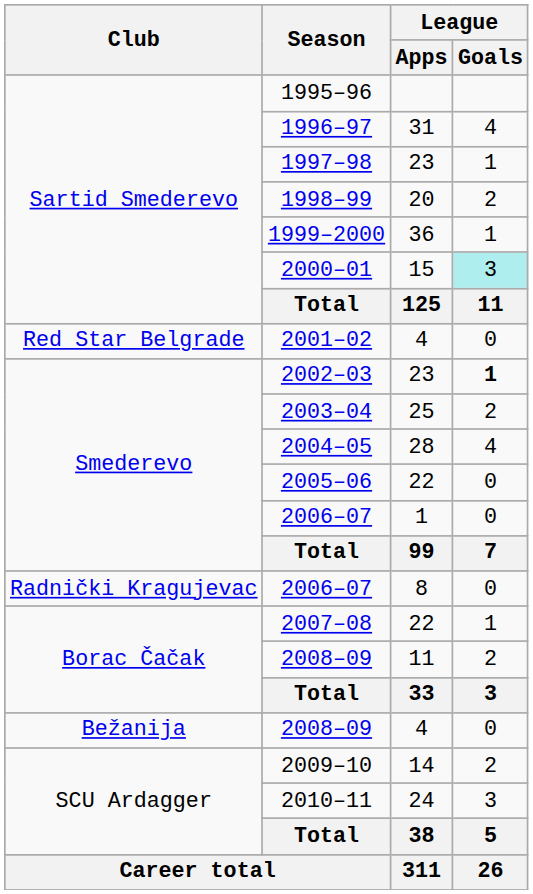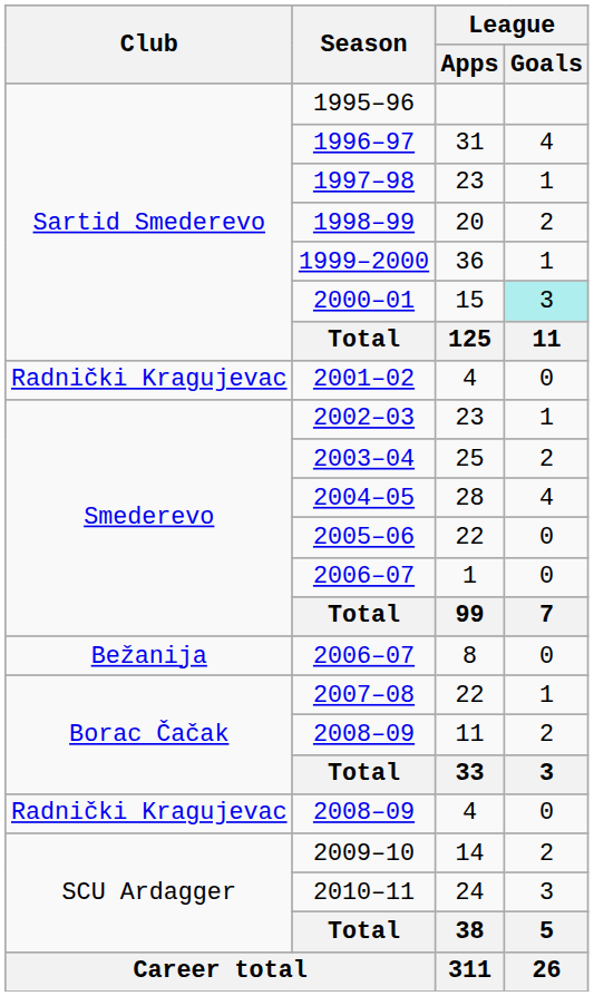2001–02 | Club: Red Star Belgrade -> Radnički Kragujevac
2002–03 | League / Goals: bold -> normal
2006–07 / 8 | Club: Radnički Kragujevac -> Bežanija
2008–09 / 4 | Club: Bežanija -> Radnički Kragujevac
